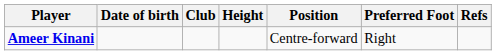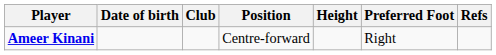columns swapped: Position <-> Height
